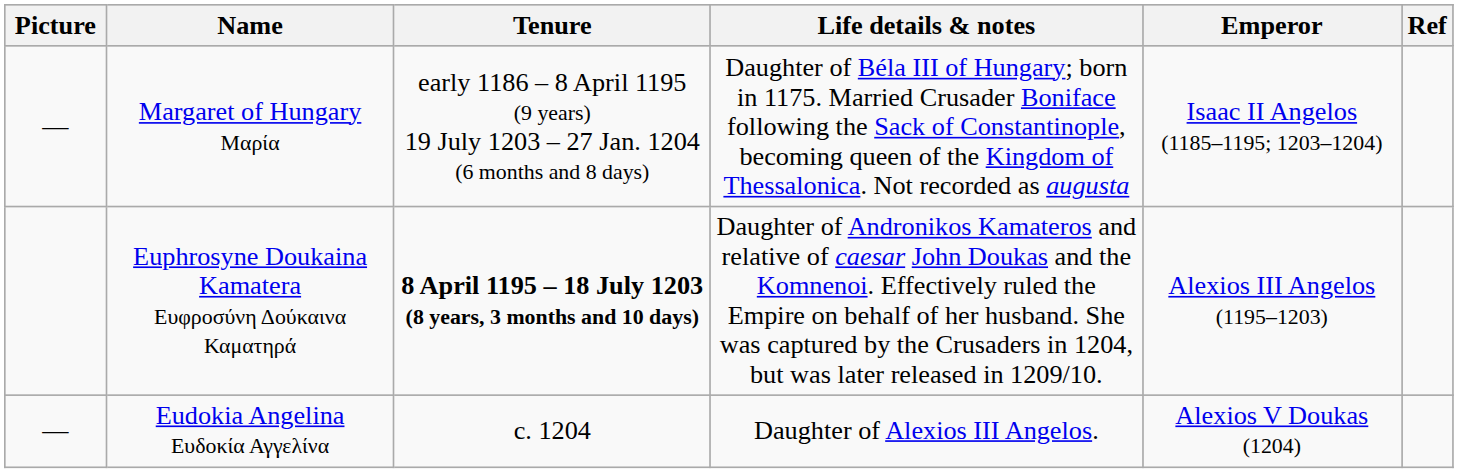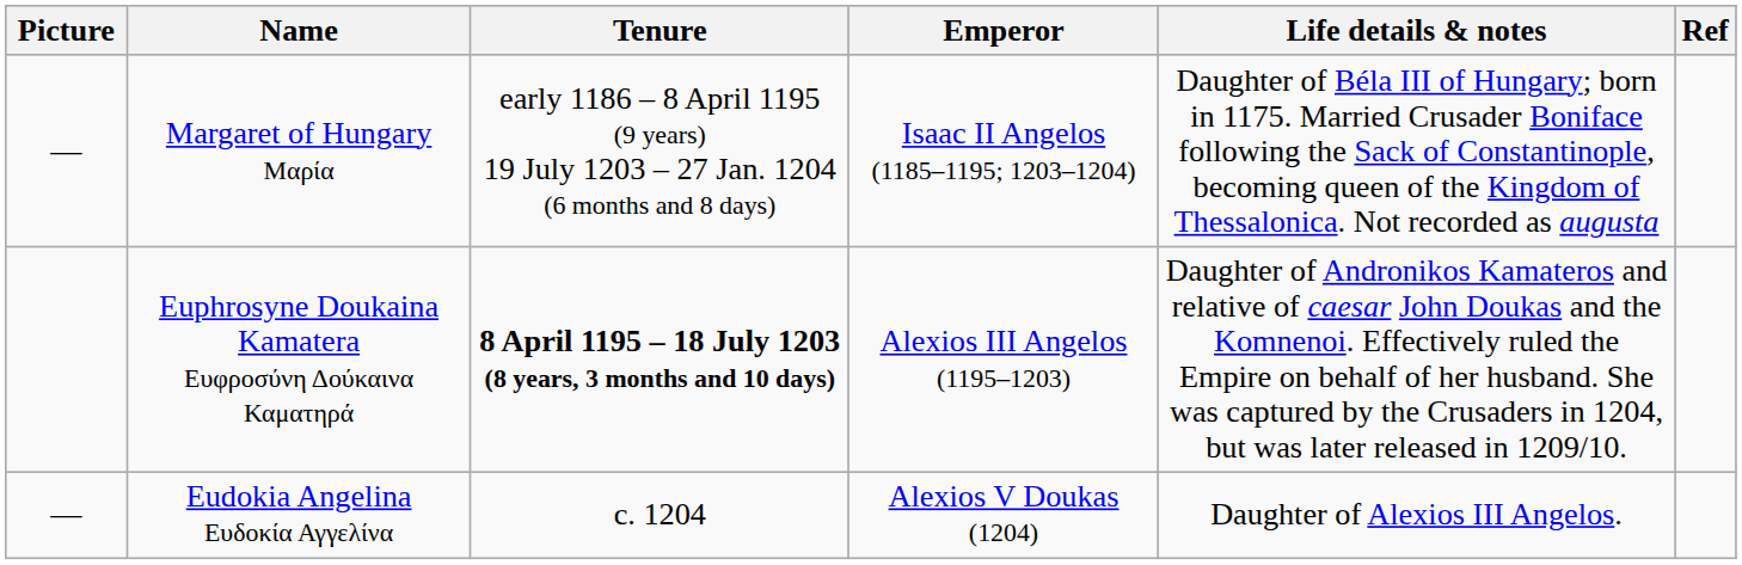columns swapped: Life details & notes <-> Emperor
